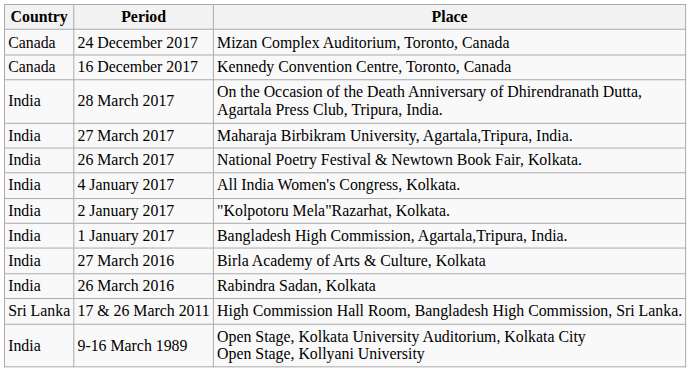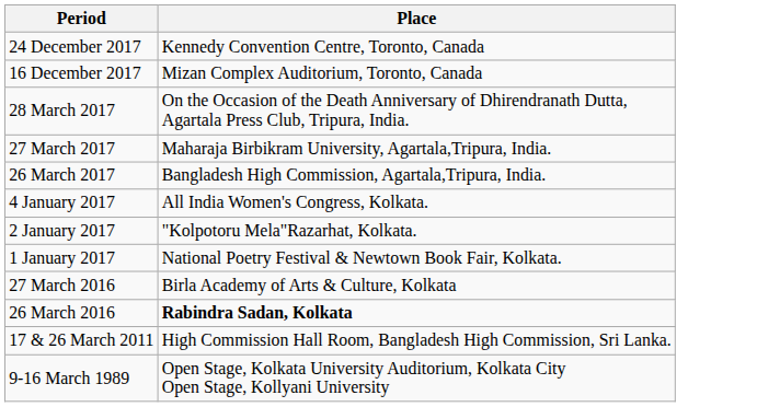- column: Country | Canada | Canada | India | India | India | India | India | India | India | India | Sri Lanka | India
24 December 2017 | Place: Mizan Complex Auditorium, Toronto, Canada -> Kennedy Convention Centre, Toronto, Canada
16 December 2017 | Place: Kennedy Convention Centre, Toronto, Canada -> Mizan Complex Auditorium, Toronto, Canada
26 March 2017 | Place: National Poetry Festival & Newtown Book Fair, Kolkata. -> Bangladesh High Commission, Agartala,Tripura, India.
1 January 2017 | Place: Bangladesh High Commission, Agartala,Tripura, India. -> National Poetry Festival & Newtown Book Fair, Kolkata.
26 March 2016 | Place: normal -> bold
